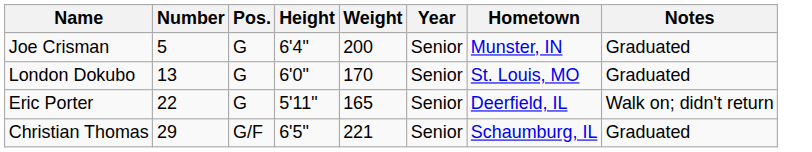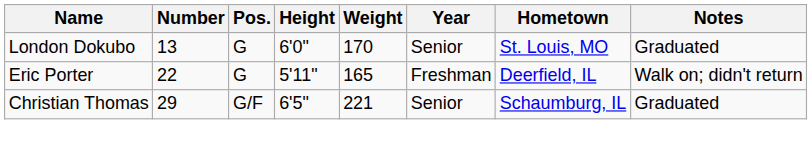- row: Joe Crisman | 5 | G | 6'4" | 200 | Senior | Munster, IN | Graduated
Eric Porter | Year: Senior -> Freshman
